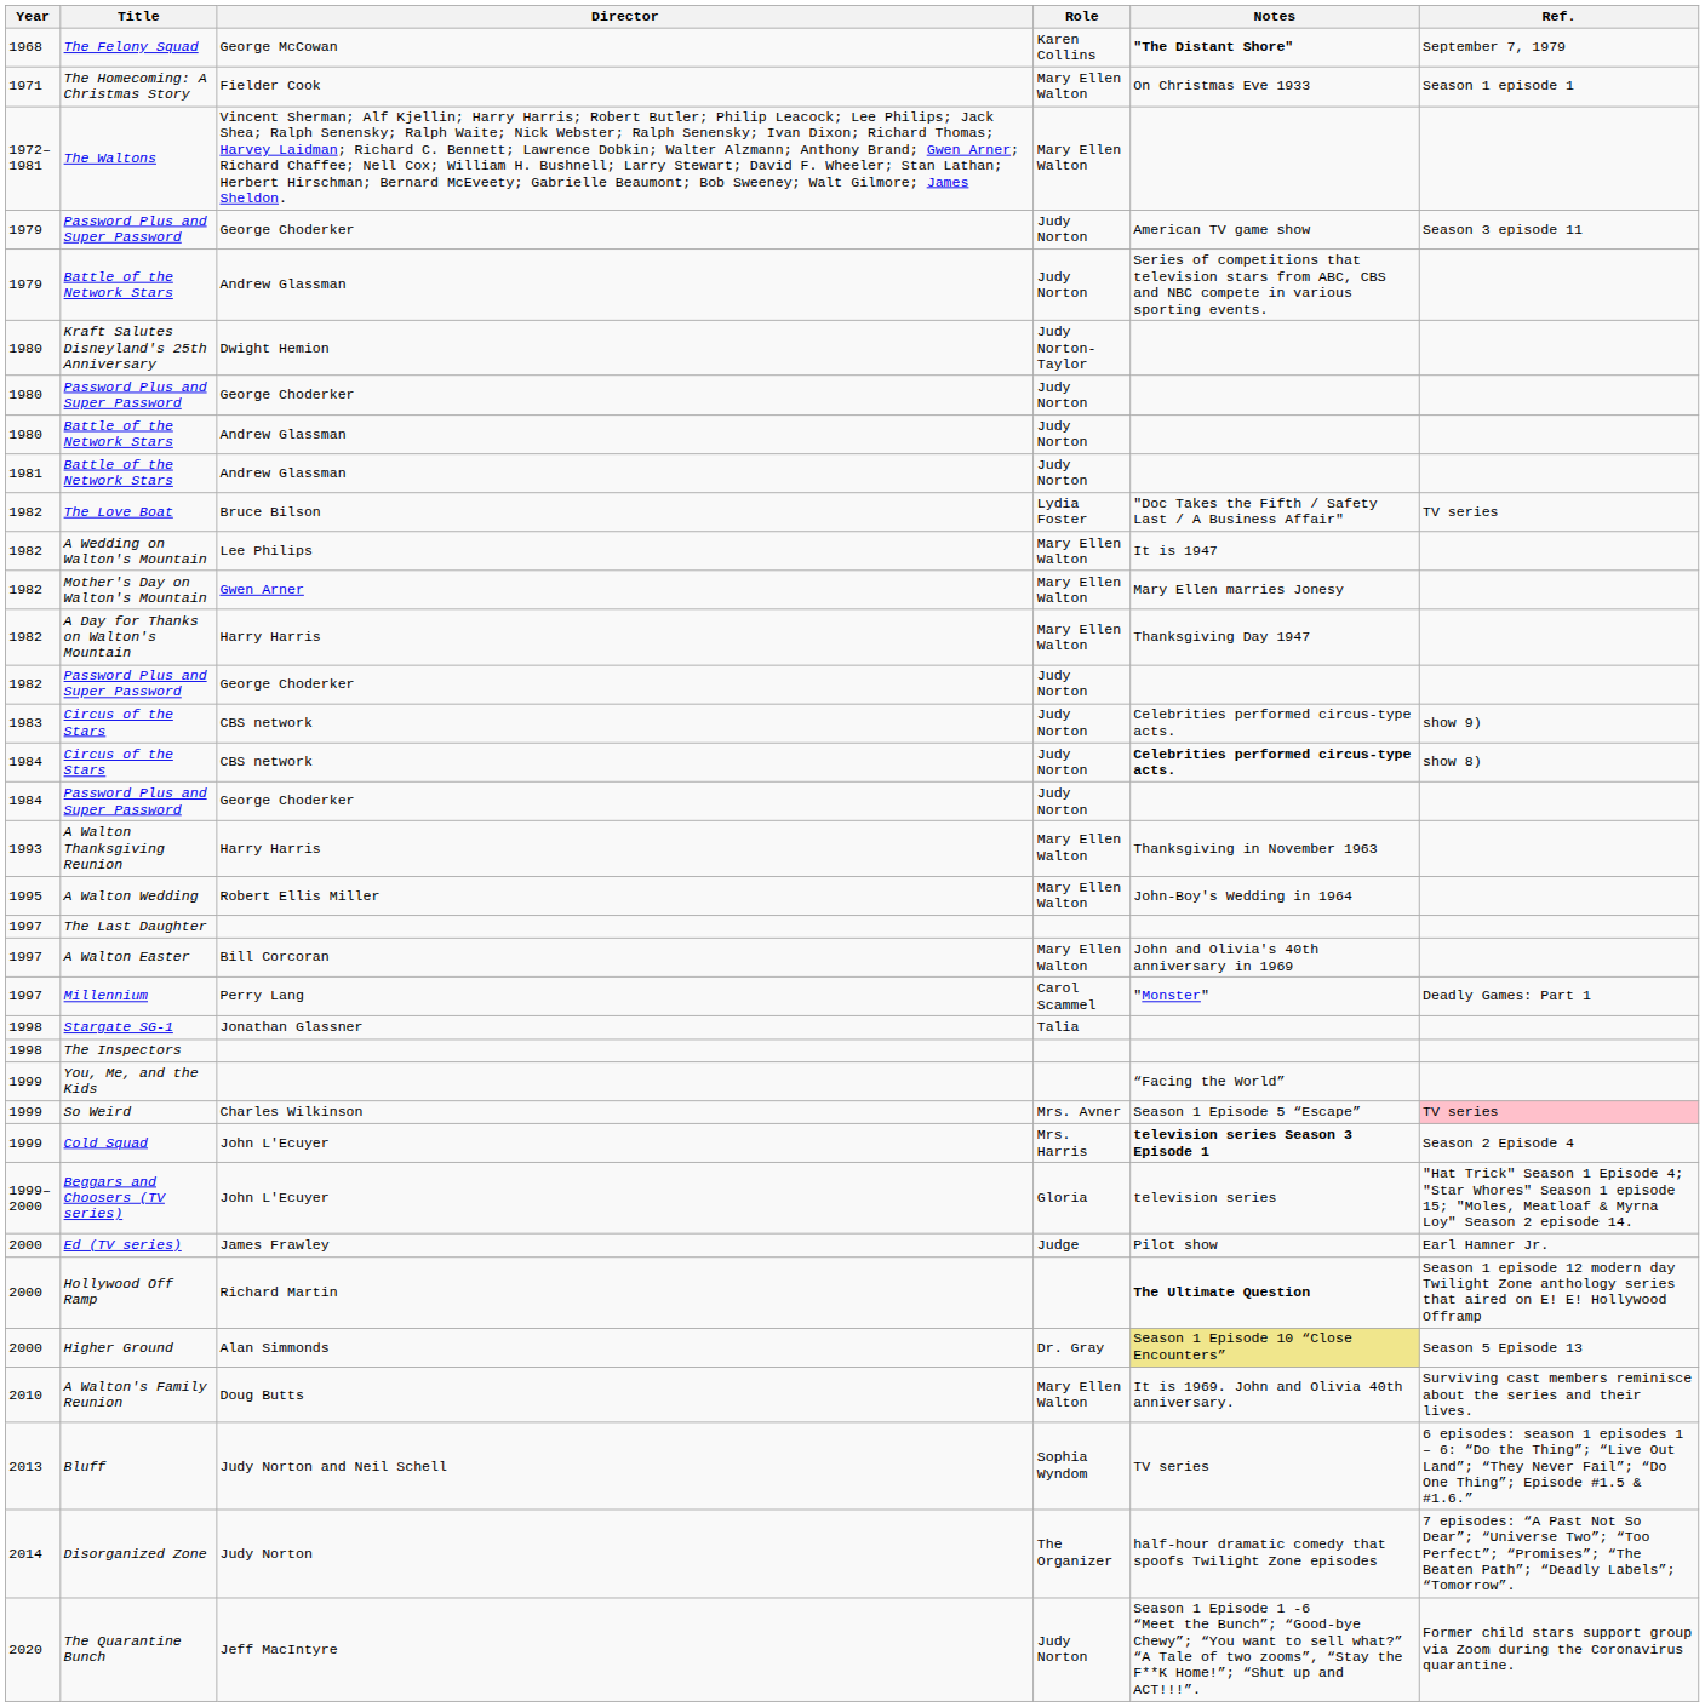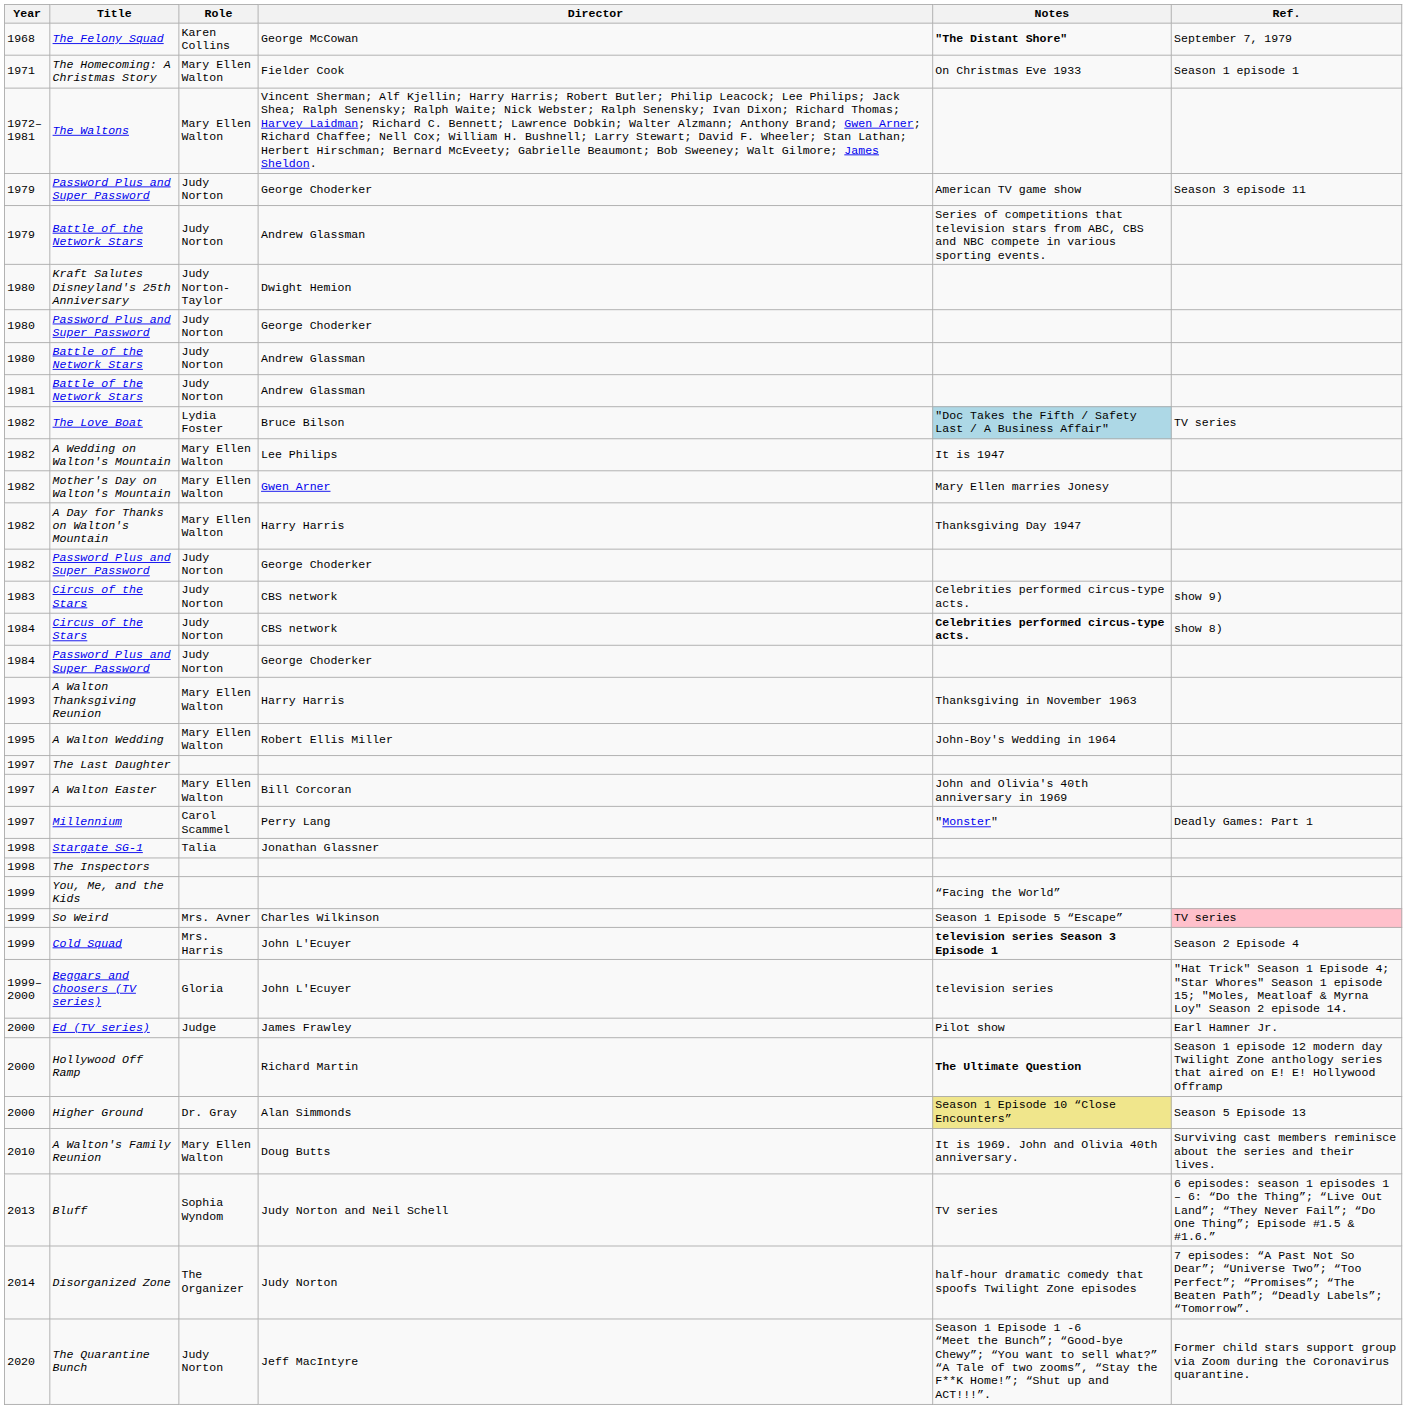columns swapped: Role <-> Director
The Love Boat | Notes: no background -> lightblue background
